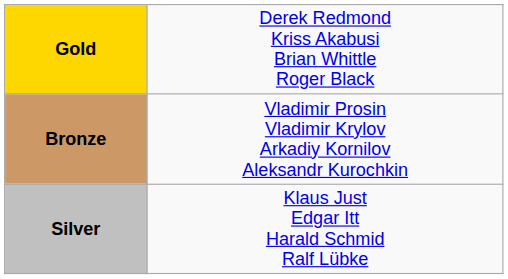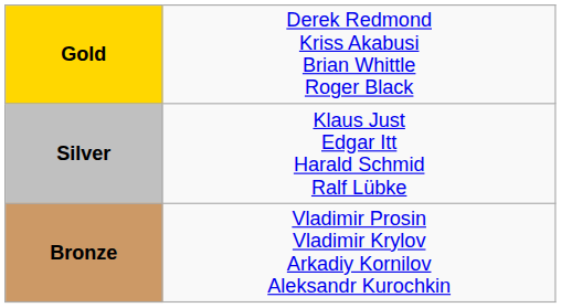rows swapped: Silver <-> Bronze
